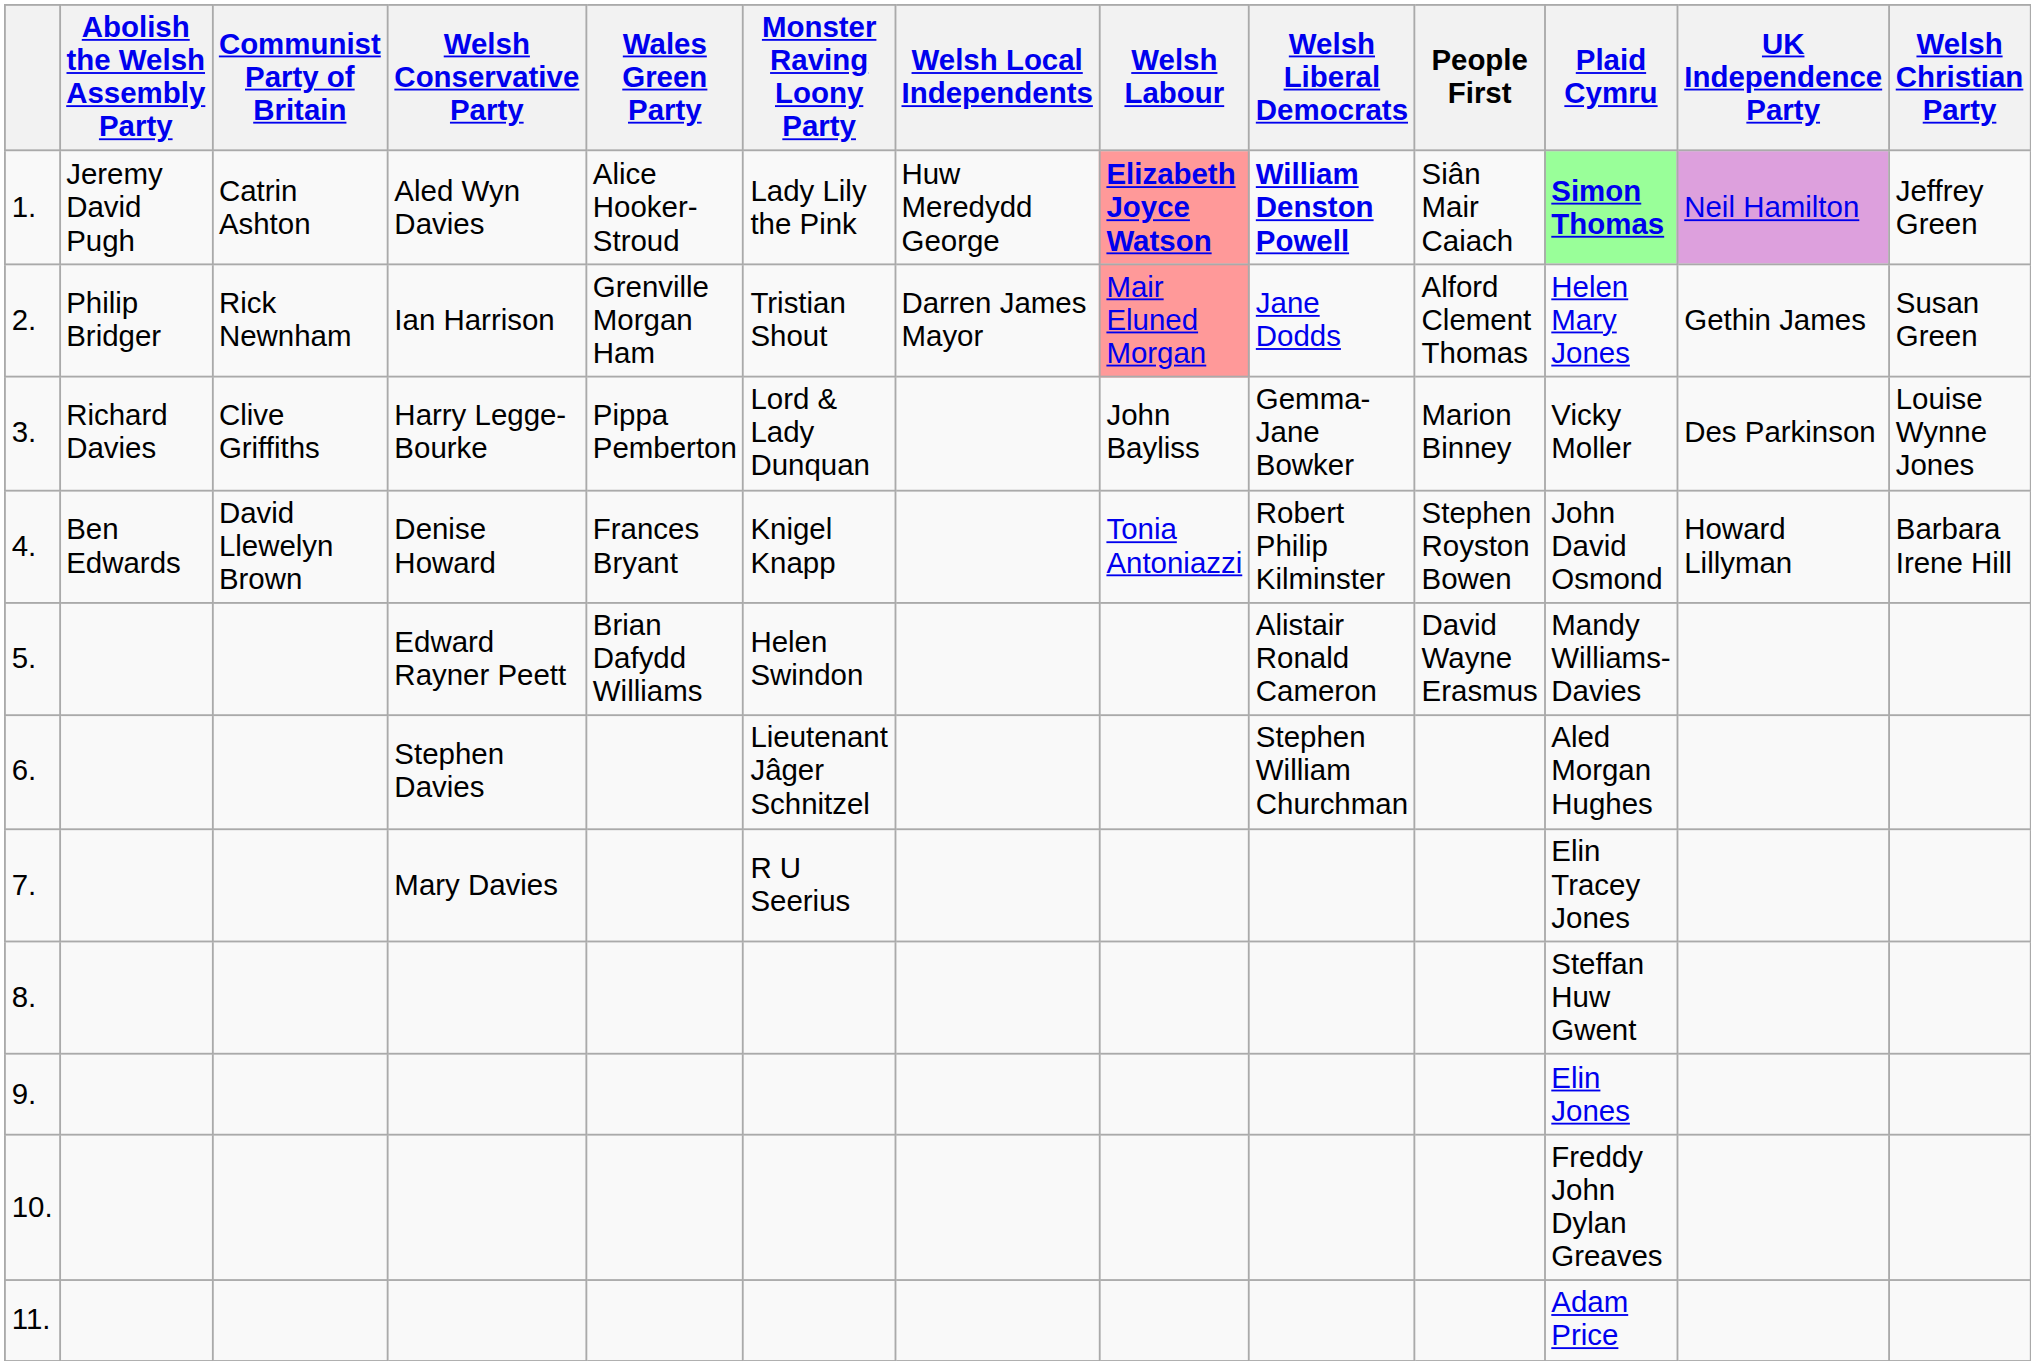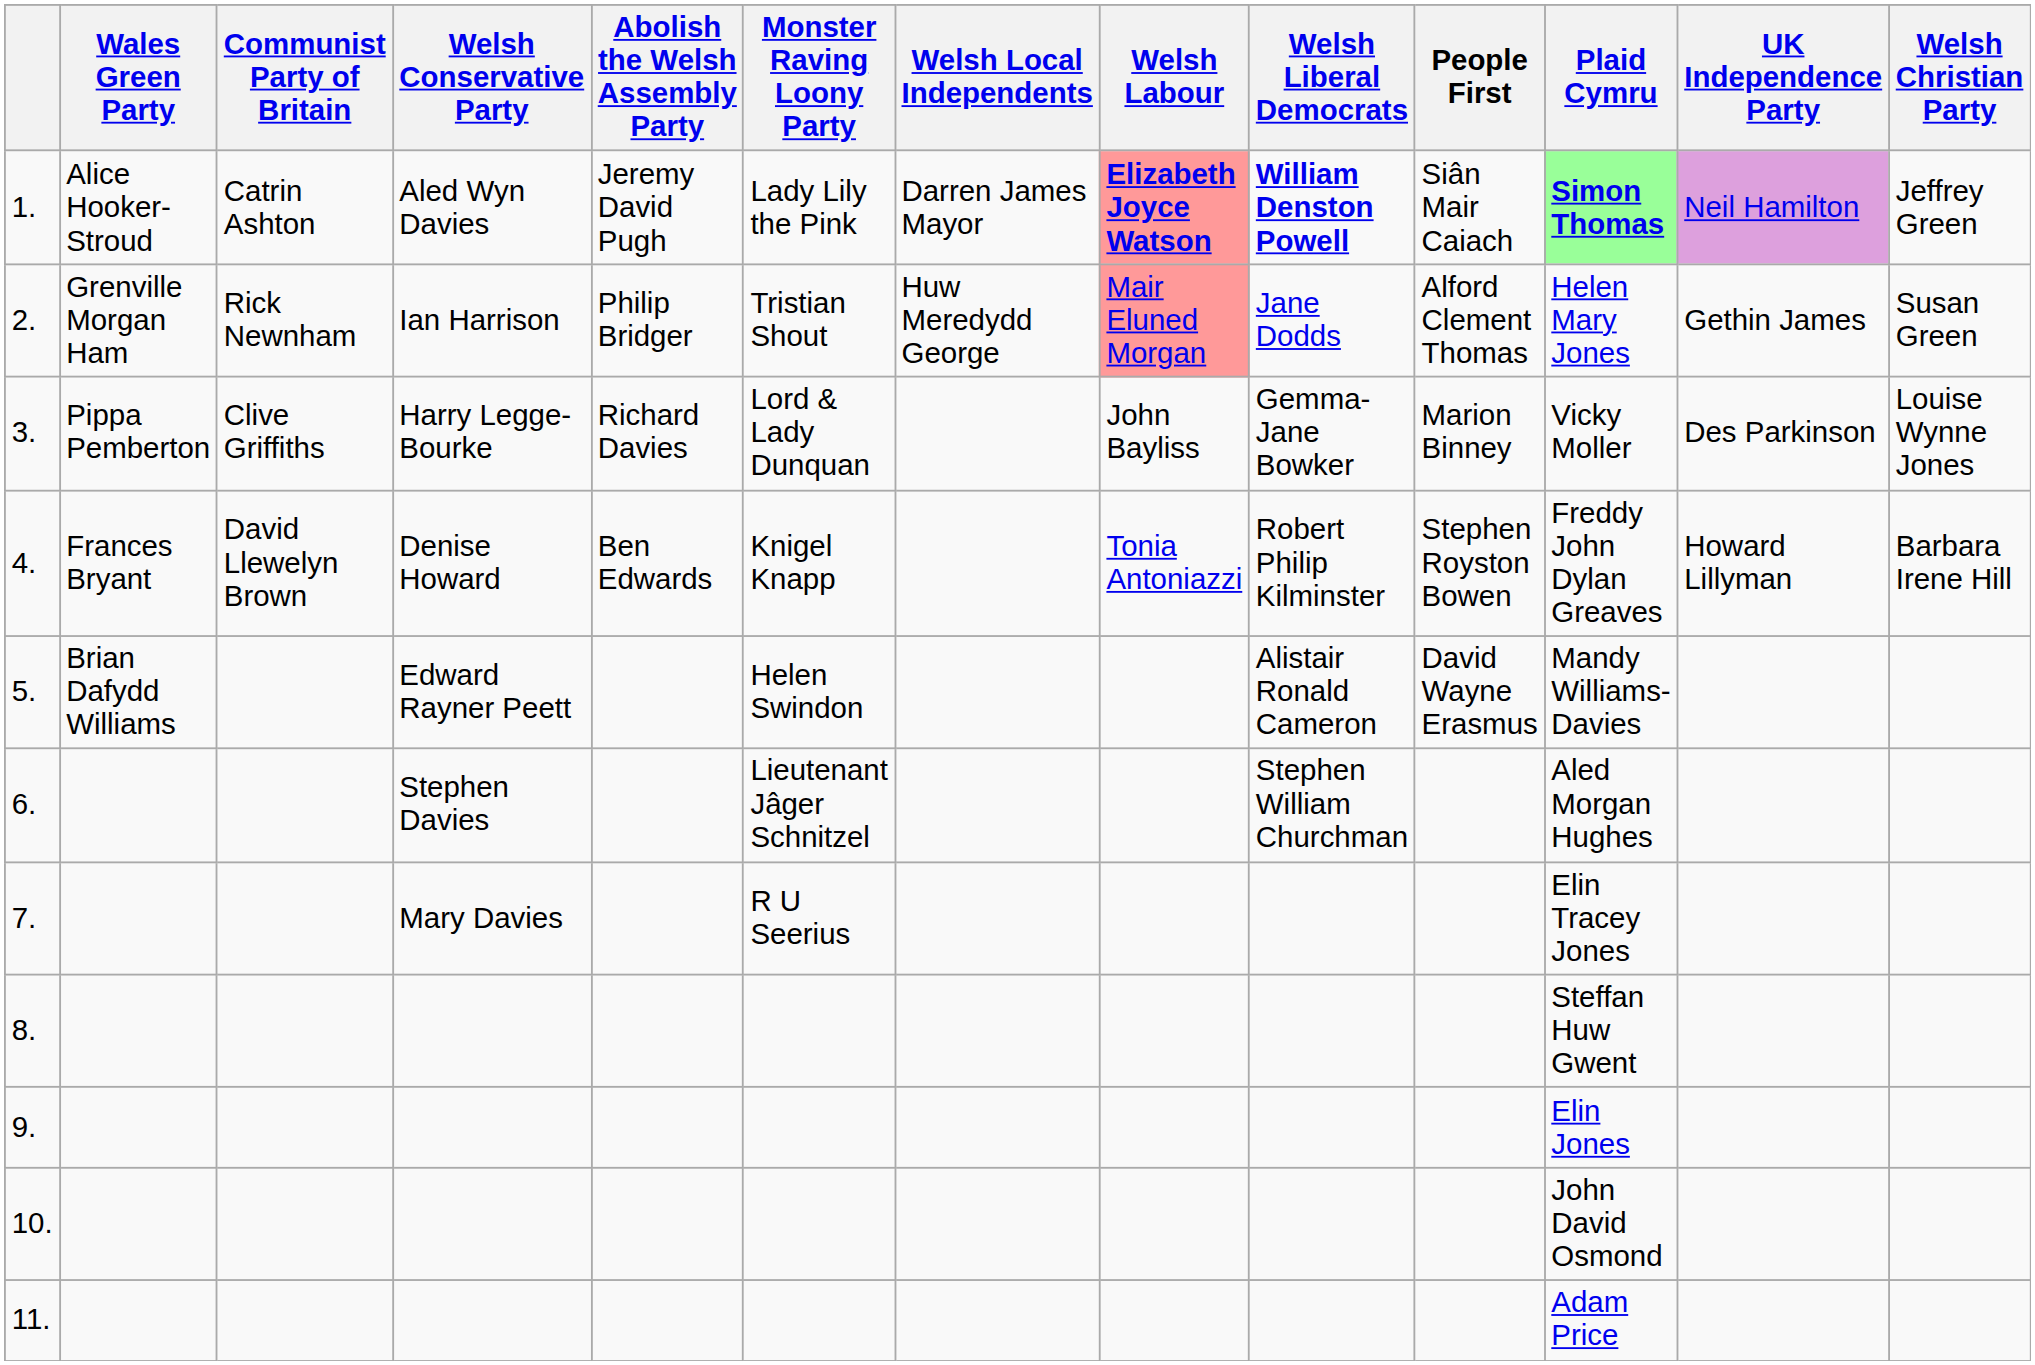columns swapped: Abolish the Welsh Assembly Party <-> Wales Green Party
1. | Welsh Local Independents: Huw Meredydd George -> Darren James Mayor
2. | Welsh Local Independents: Darren James Mayor -> Huw Meredydd George
4. | Plaid Cymru: John David Osmond -> Freddy John Dylan Greaves
10. | Plaid Cymru: Freddy John Dylan Greaves -> John David Osmond
